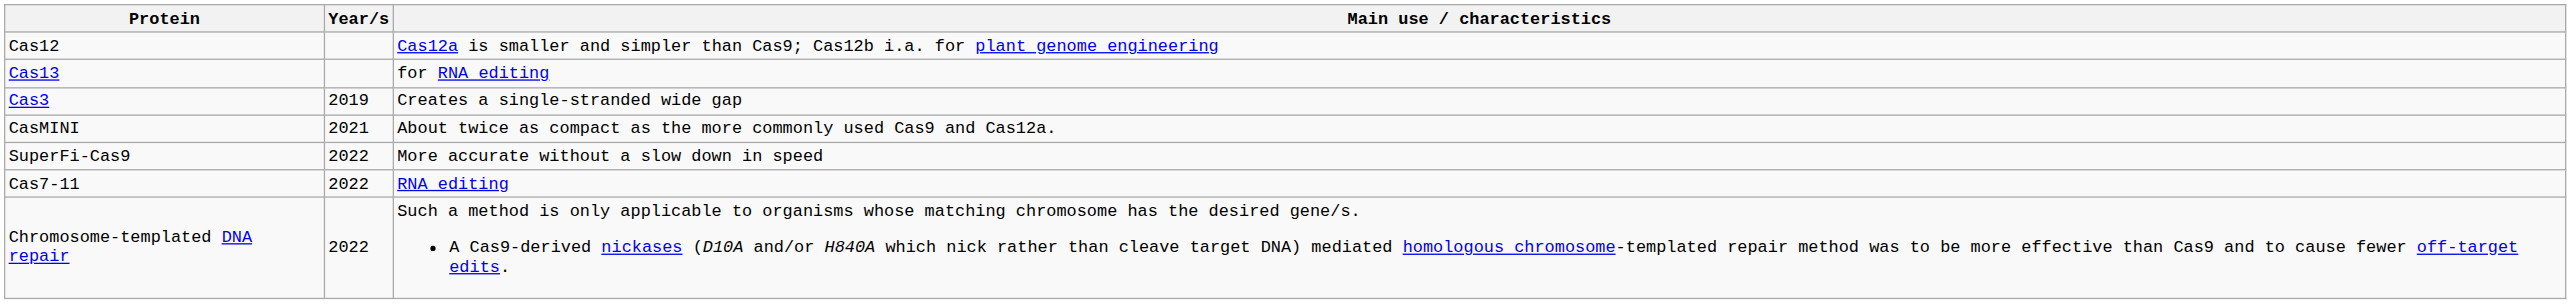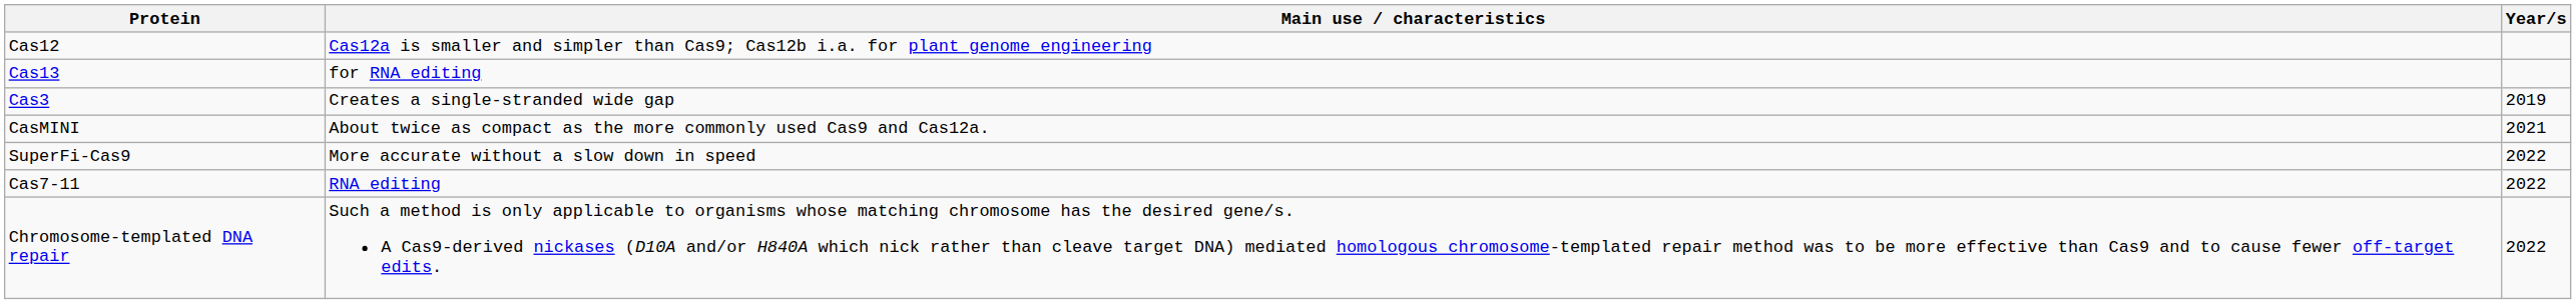columns swapped: Main use / characteristics <-> Year/s
